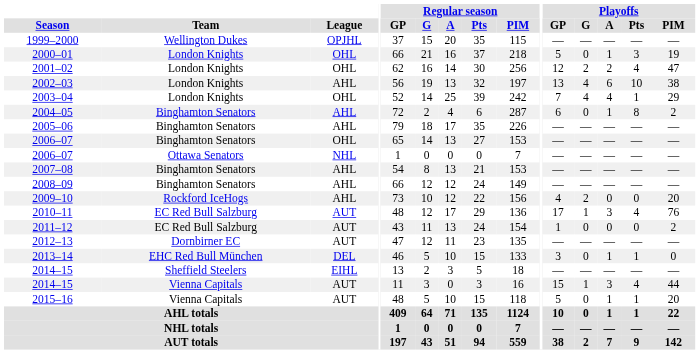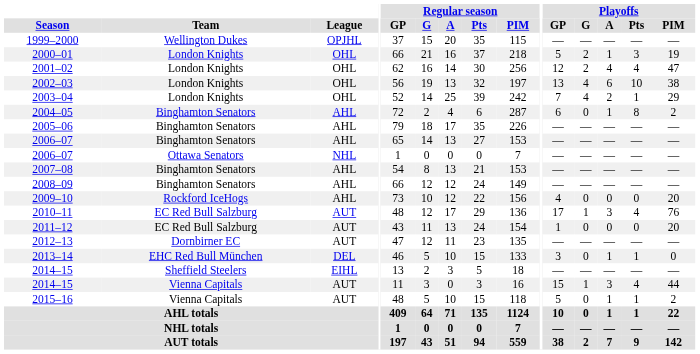2000–01 | Playoffs / G: 0 -> 2
2001–02 | Playoffs / A: 2 -> 4
2002–03 | League: AHL -> OHL
2003–04 | Playoffs / A: 4 -> 2
2006–07 / Binghamton Senators | League: OHL -> AHL
2009–10 | Playoffs / G: 2 -> 0
2011–12 | Playoffs / PIM: 2 -> 20
2015–16 | Playoffs / PIM: 20 -> 2
